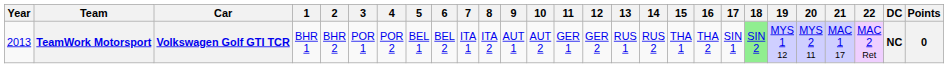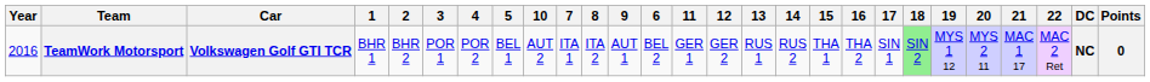columns swapped: 6 <-> 10
TeamWork Motorsport | Year: 2013 -> 2016
